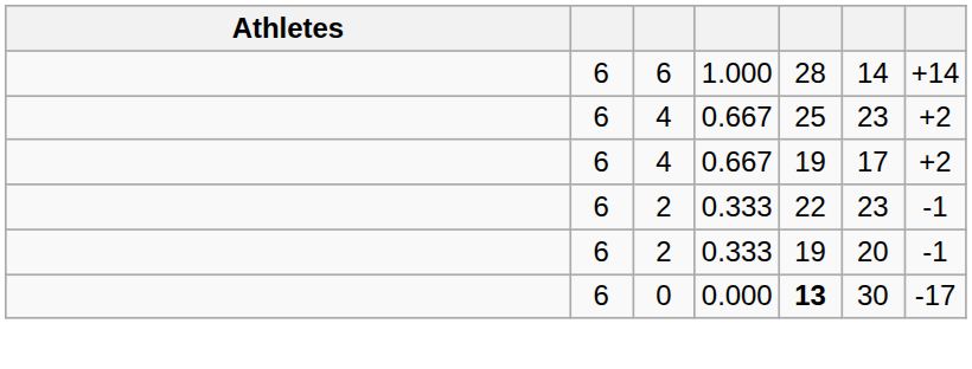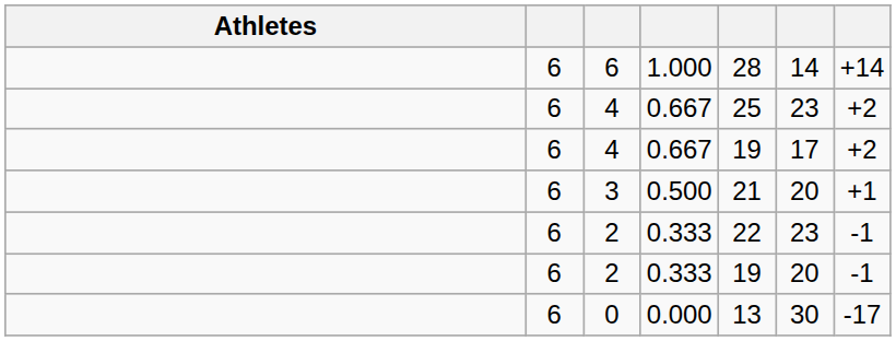+ row: 6 | 3 | 0.500 | 21 | 20 | +1
0 | column 5: bold -> normal
